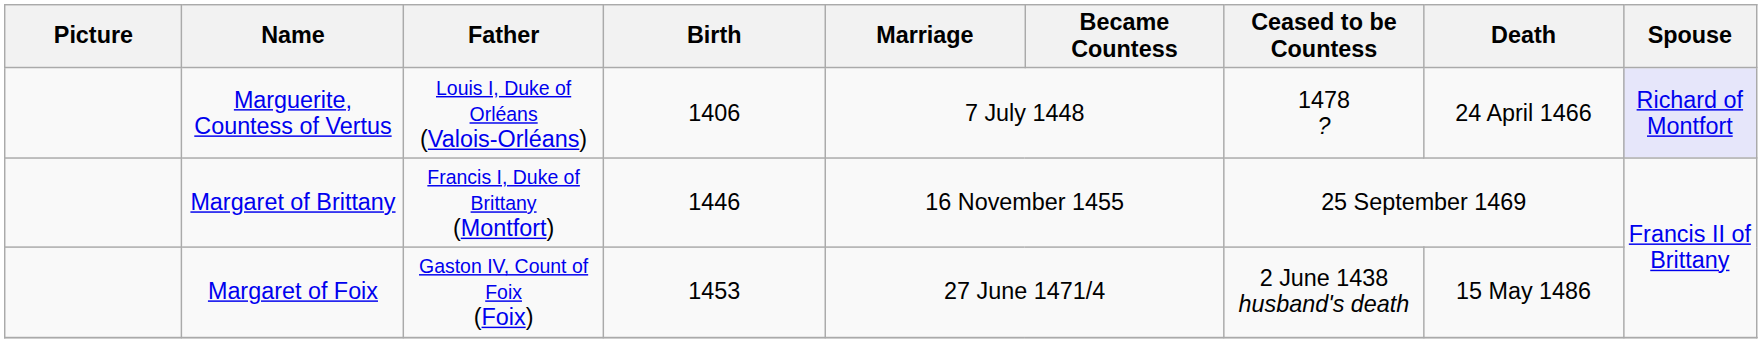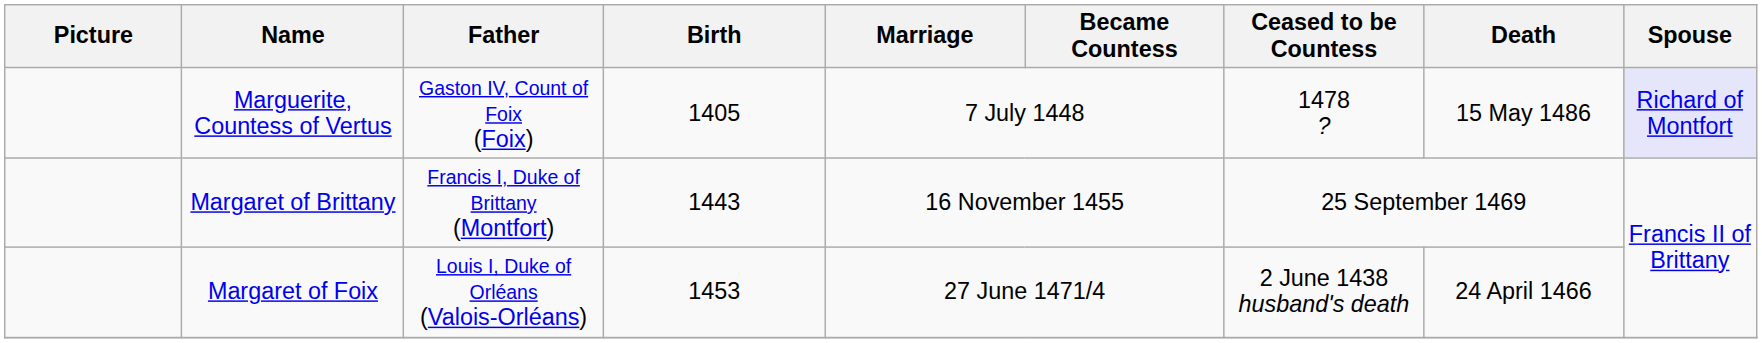Marguerite, Countess of Vertus | Father: Louis I, Duke of Orléans (Valois-Orléans) -> Gaston IV, Count of Foix (Foix)
Marguerite, Countess of Vertus | Birth: 1406 -> 1405
Marguerite, Countess of Vertus | Death: 24 April 1466 -> 15 May 1486
Margaret of Brittany | Birth: 1446 -> 1443
Margaret of Foix | Father: Gaston IV, Count of Foix (Foix) -> Louis I, Duke of Orléans (Valois-Orléans)
Margaret of Foix | Death: 15 May 1486 -> 24 April 1466
